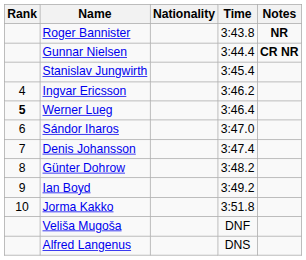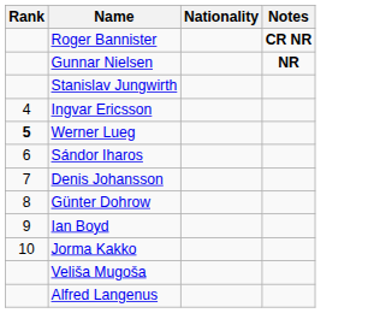- column: Time | 3:43.8 | 3:44.4 | 3:45.4 | 3:46.2 | 3:46.4 | 3:47.0 | 3:47.4 | 3:48.2 | 3:49.2 | 3:51.8 | DNF | DNS
Roger Bannister | Notes: NR -> CR NR
Gunnar Nielsen | Notes: CR NR -> NR
